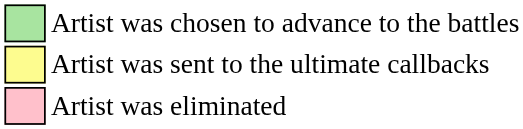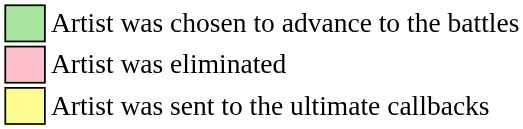rows swapped: Artist was sent to the ultimate callbacks <-> Artist was eliminated
